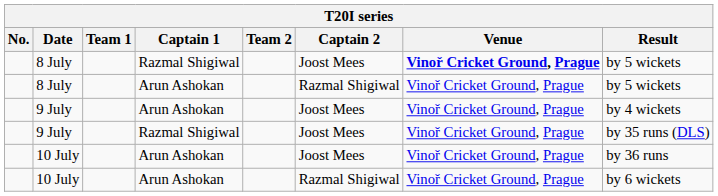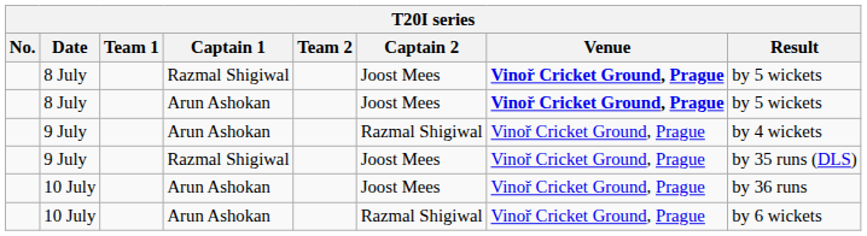8 July / Arun Ashokan | Captain 2: Razmal Shigiwal -> Joost Mees
8 July / Arun Ashokan | Venue: normal -> bold
9 July / Arun Ashokan | Captain 2: Joost Mees -> Razmal Shigiwal
